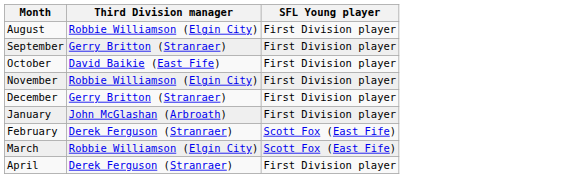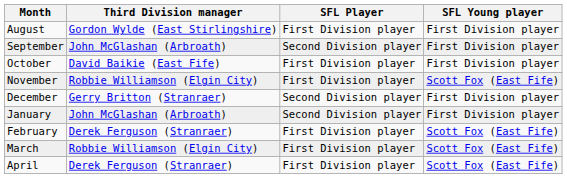+ column: SFL Player | First Division player | Second Division player | First Division player | First Division player | Second Division player | Second Division player | First Division player | First Division player | First Division player
August | Third Division manager: Robbie Williamson (Elgin City) -> Gordon Wylde (East Stirlingshire)
September | Third Division manager: Gerry Britton (Stranraer) -> John McGlashan (Arbroath)
November | SFL Young player: First Division player -> Scott Fox (East Fife)
April | SFL Young player: First Division player -> Scott Fox (East Fife)
